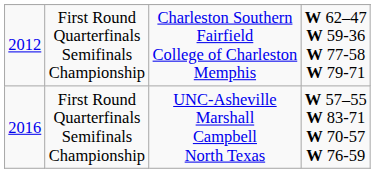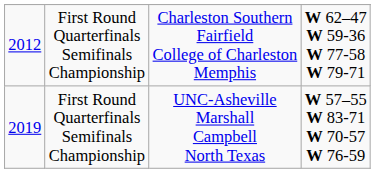UNC-Asheville Marshall Campbell North Texas | column 1: 2016 -> 2019
